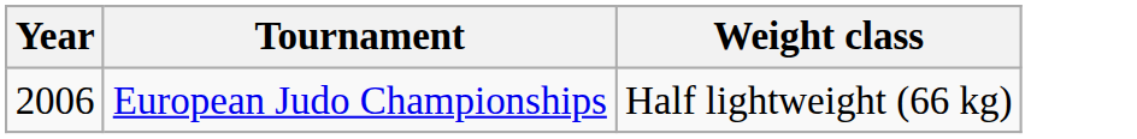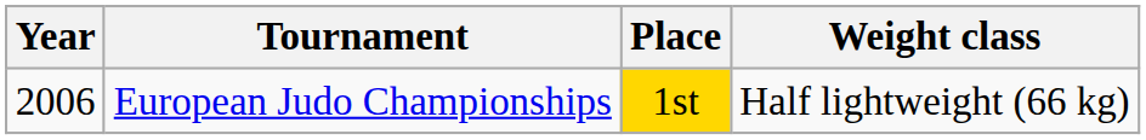+ column: Place | 1st
